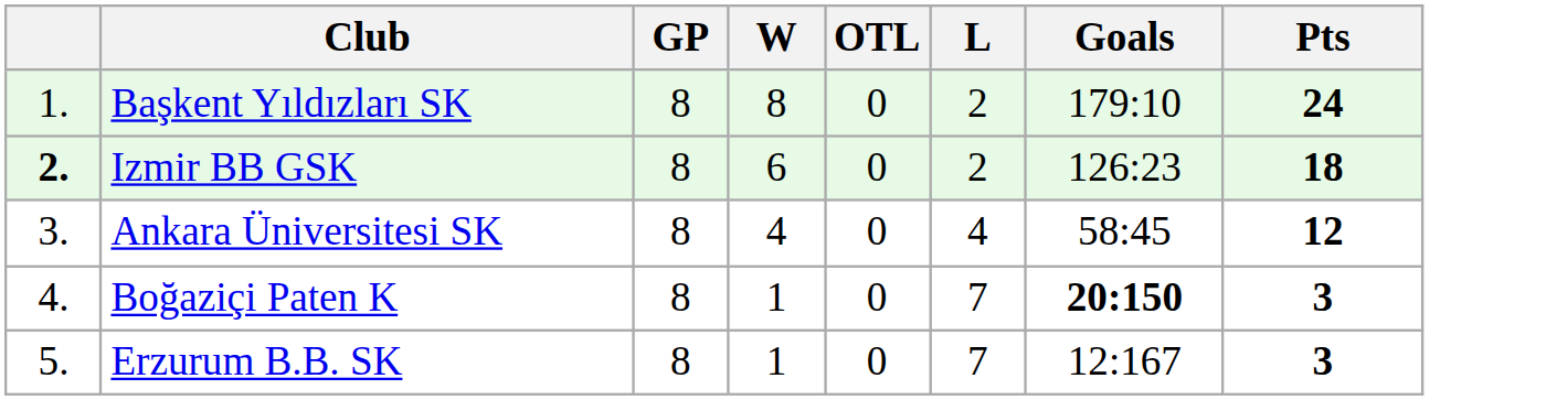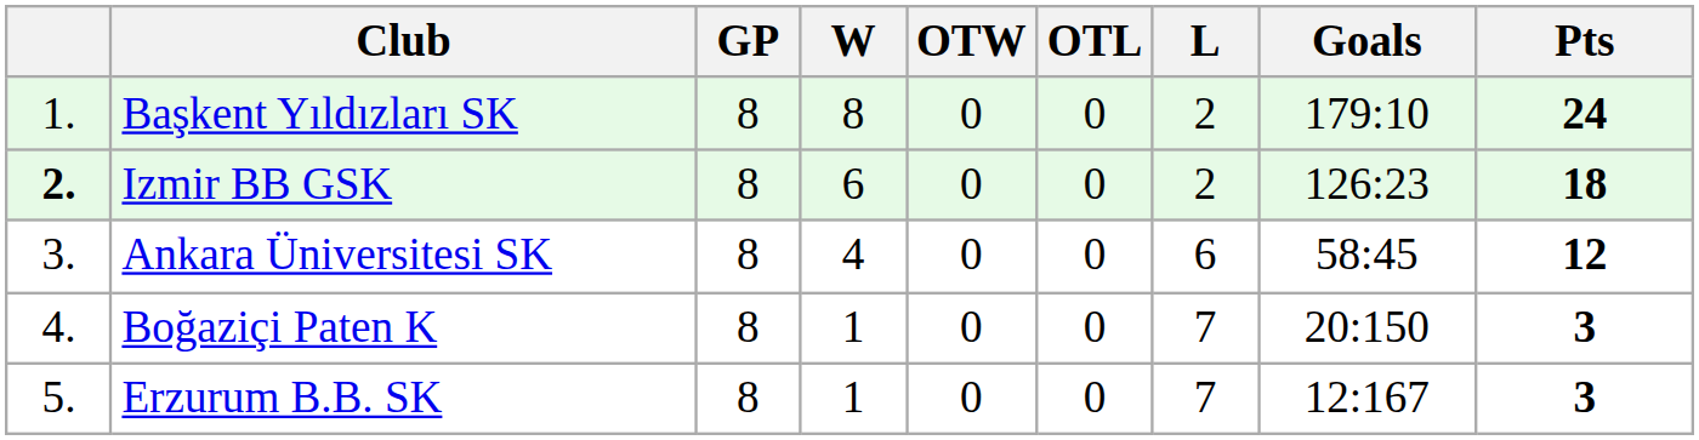+ column: OTW | 0 | 0 | 0 | 0 | 0
Ankara Üniversitesi SK | L: 4 -> 6
Boğaziçi Paten K | Goals: bold -> normal
